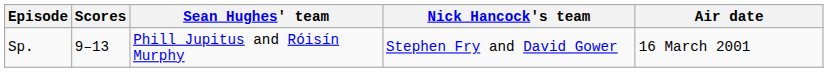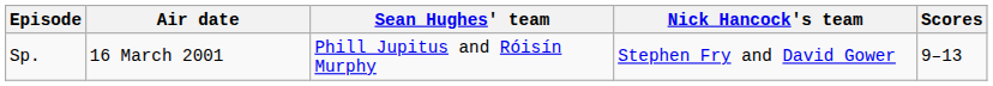columns swapped: Air date <-> Scores
